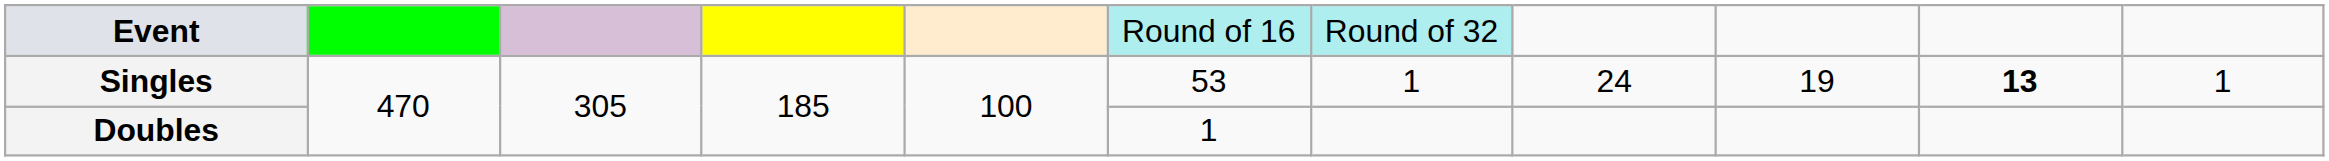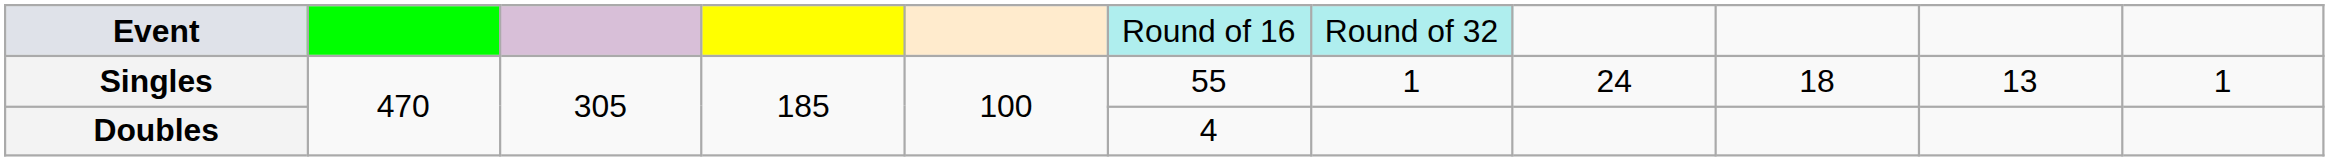Singles | column 6: 53 -> 55
Singles | column 9: 19 -> 18
Singles | column 10: bold -> normal
Doubles | column 6: 1 -> 4
